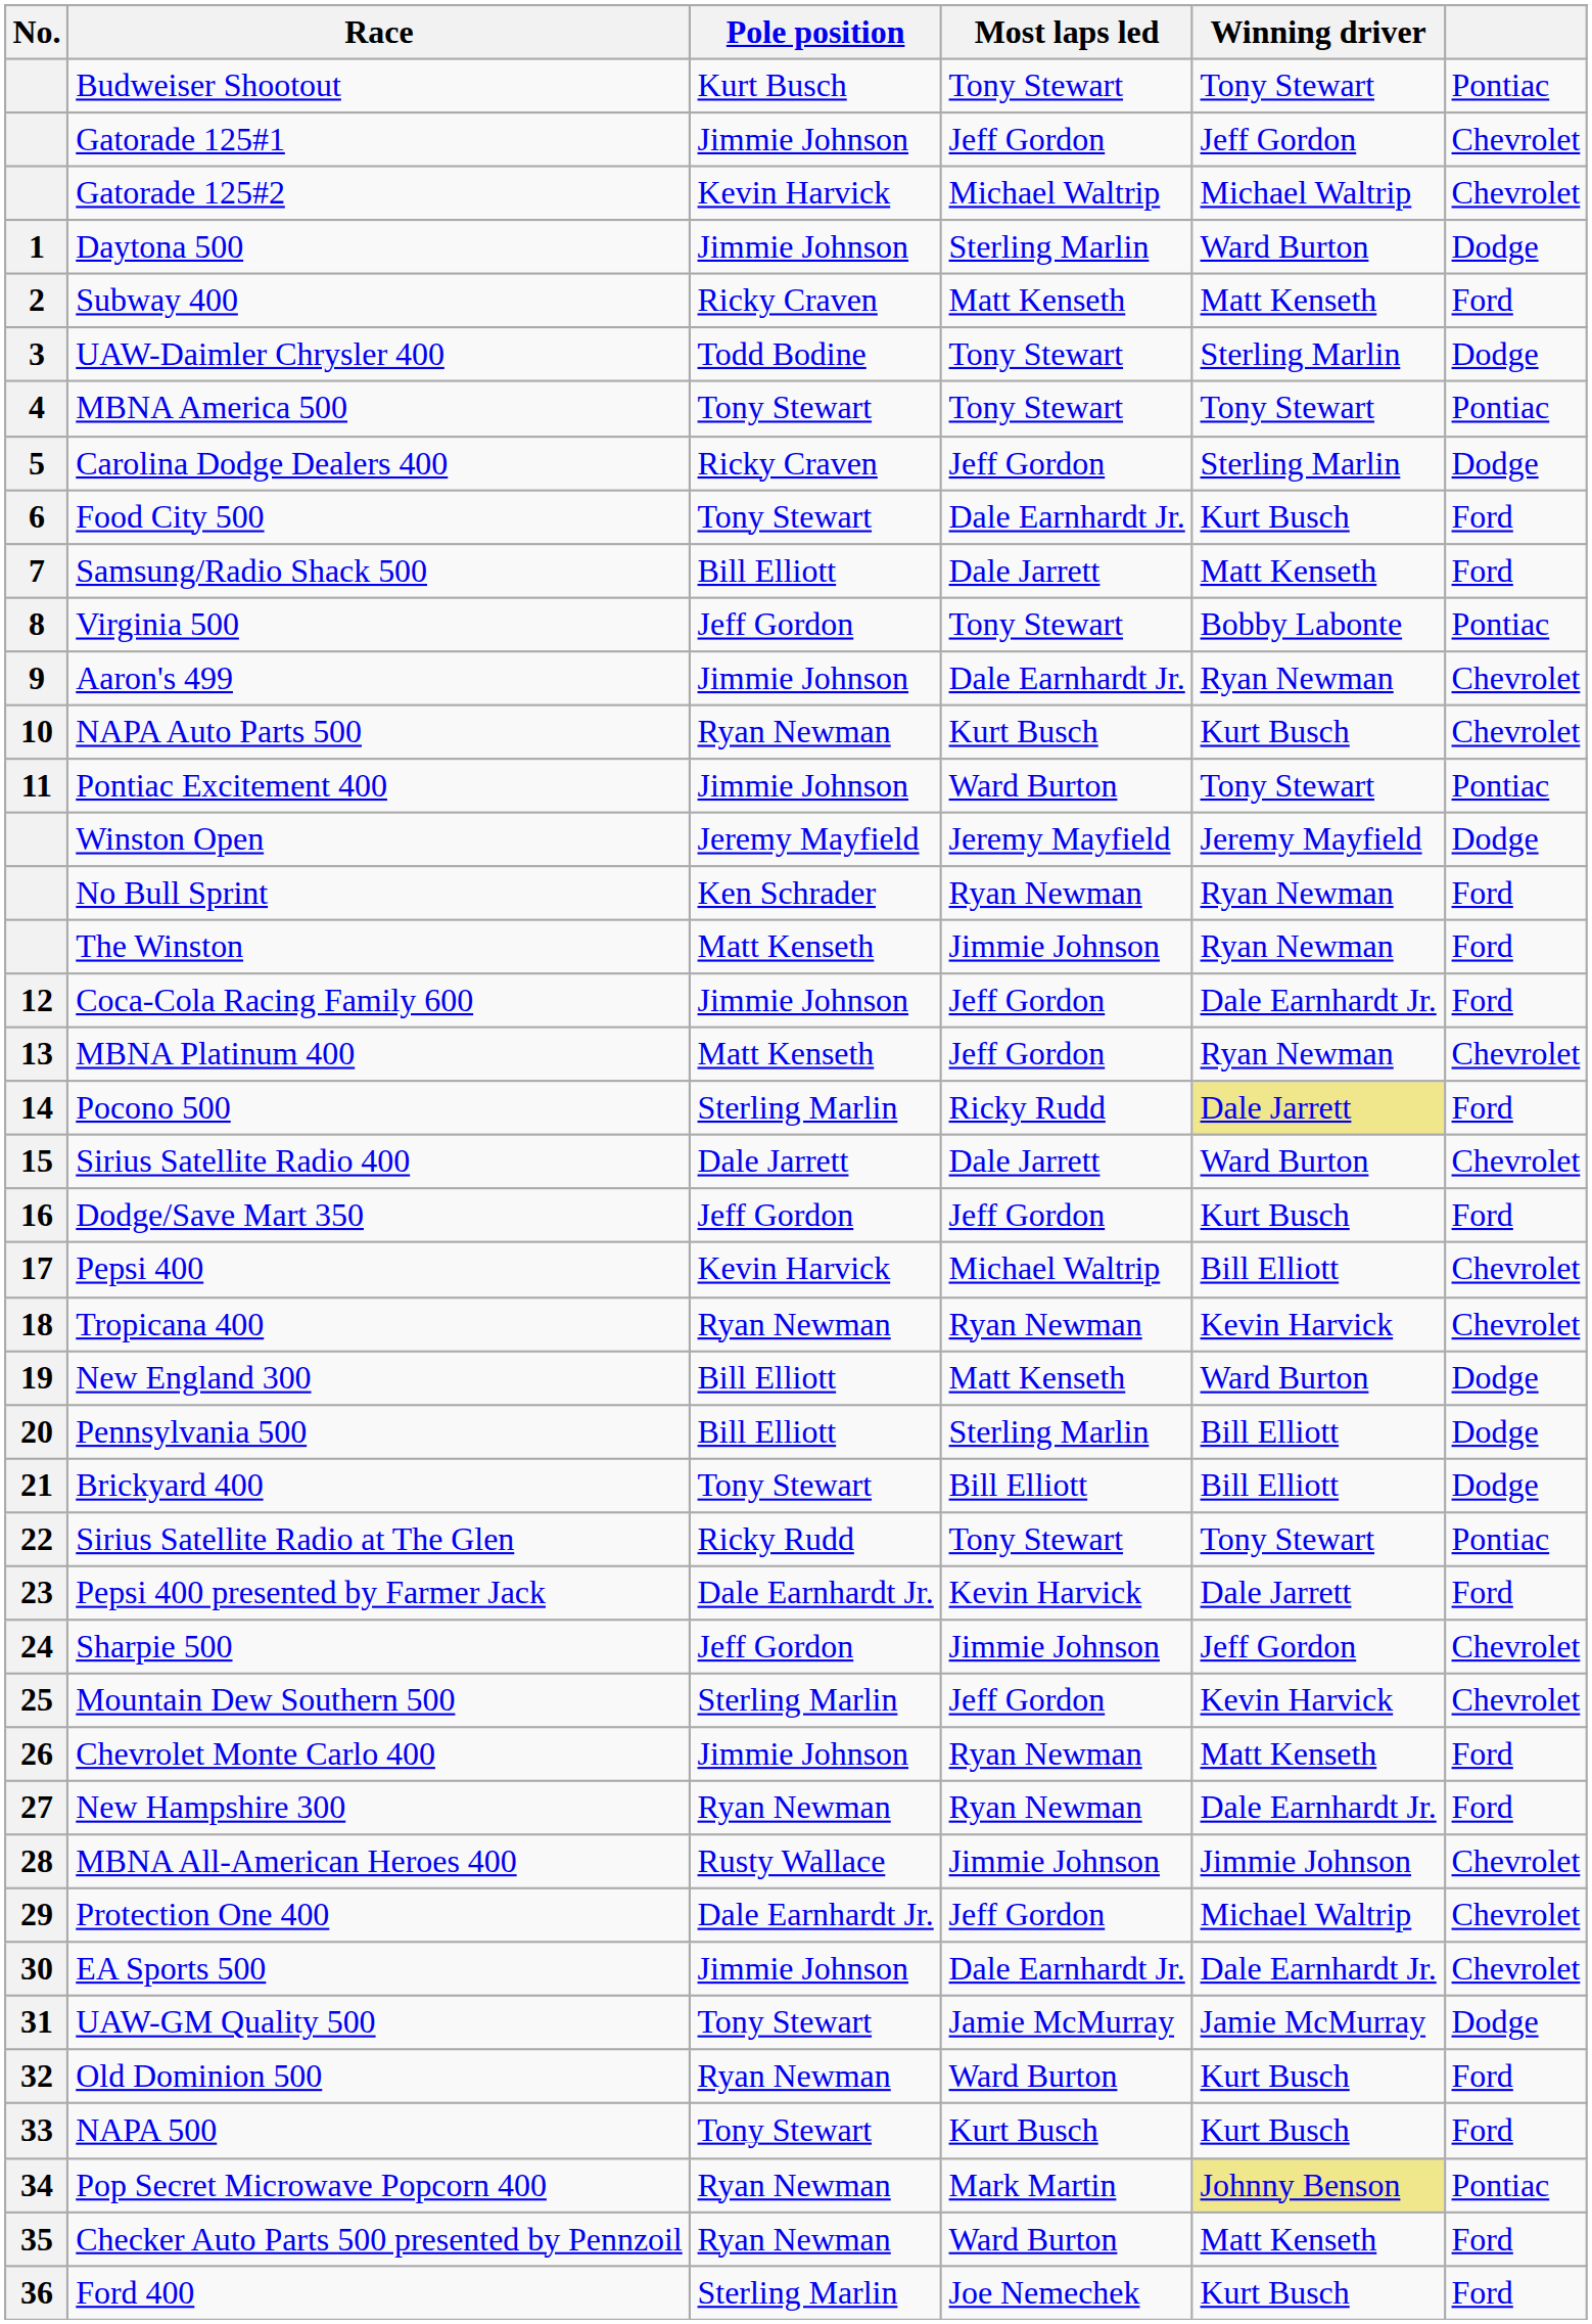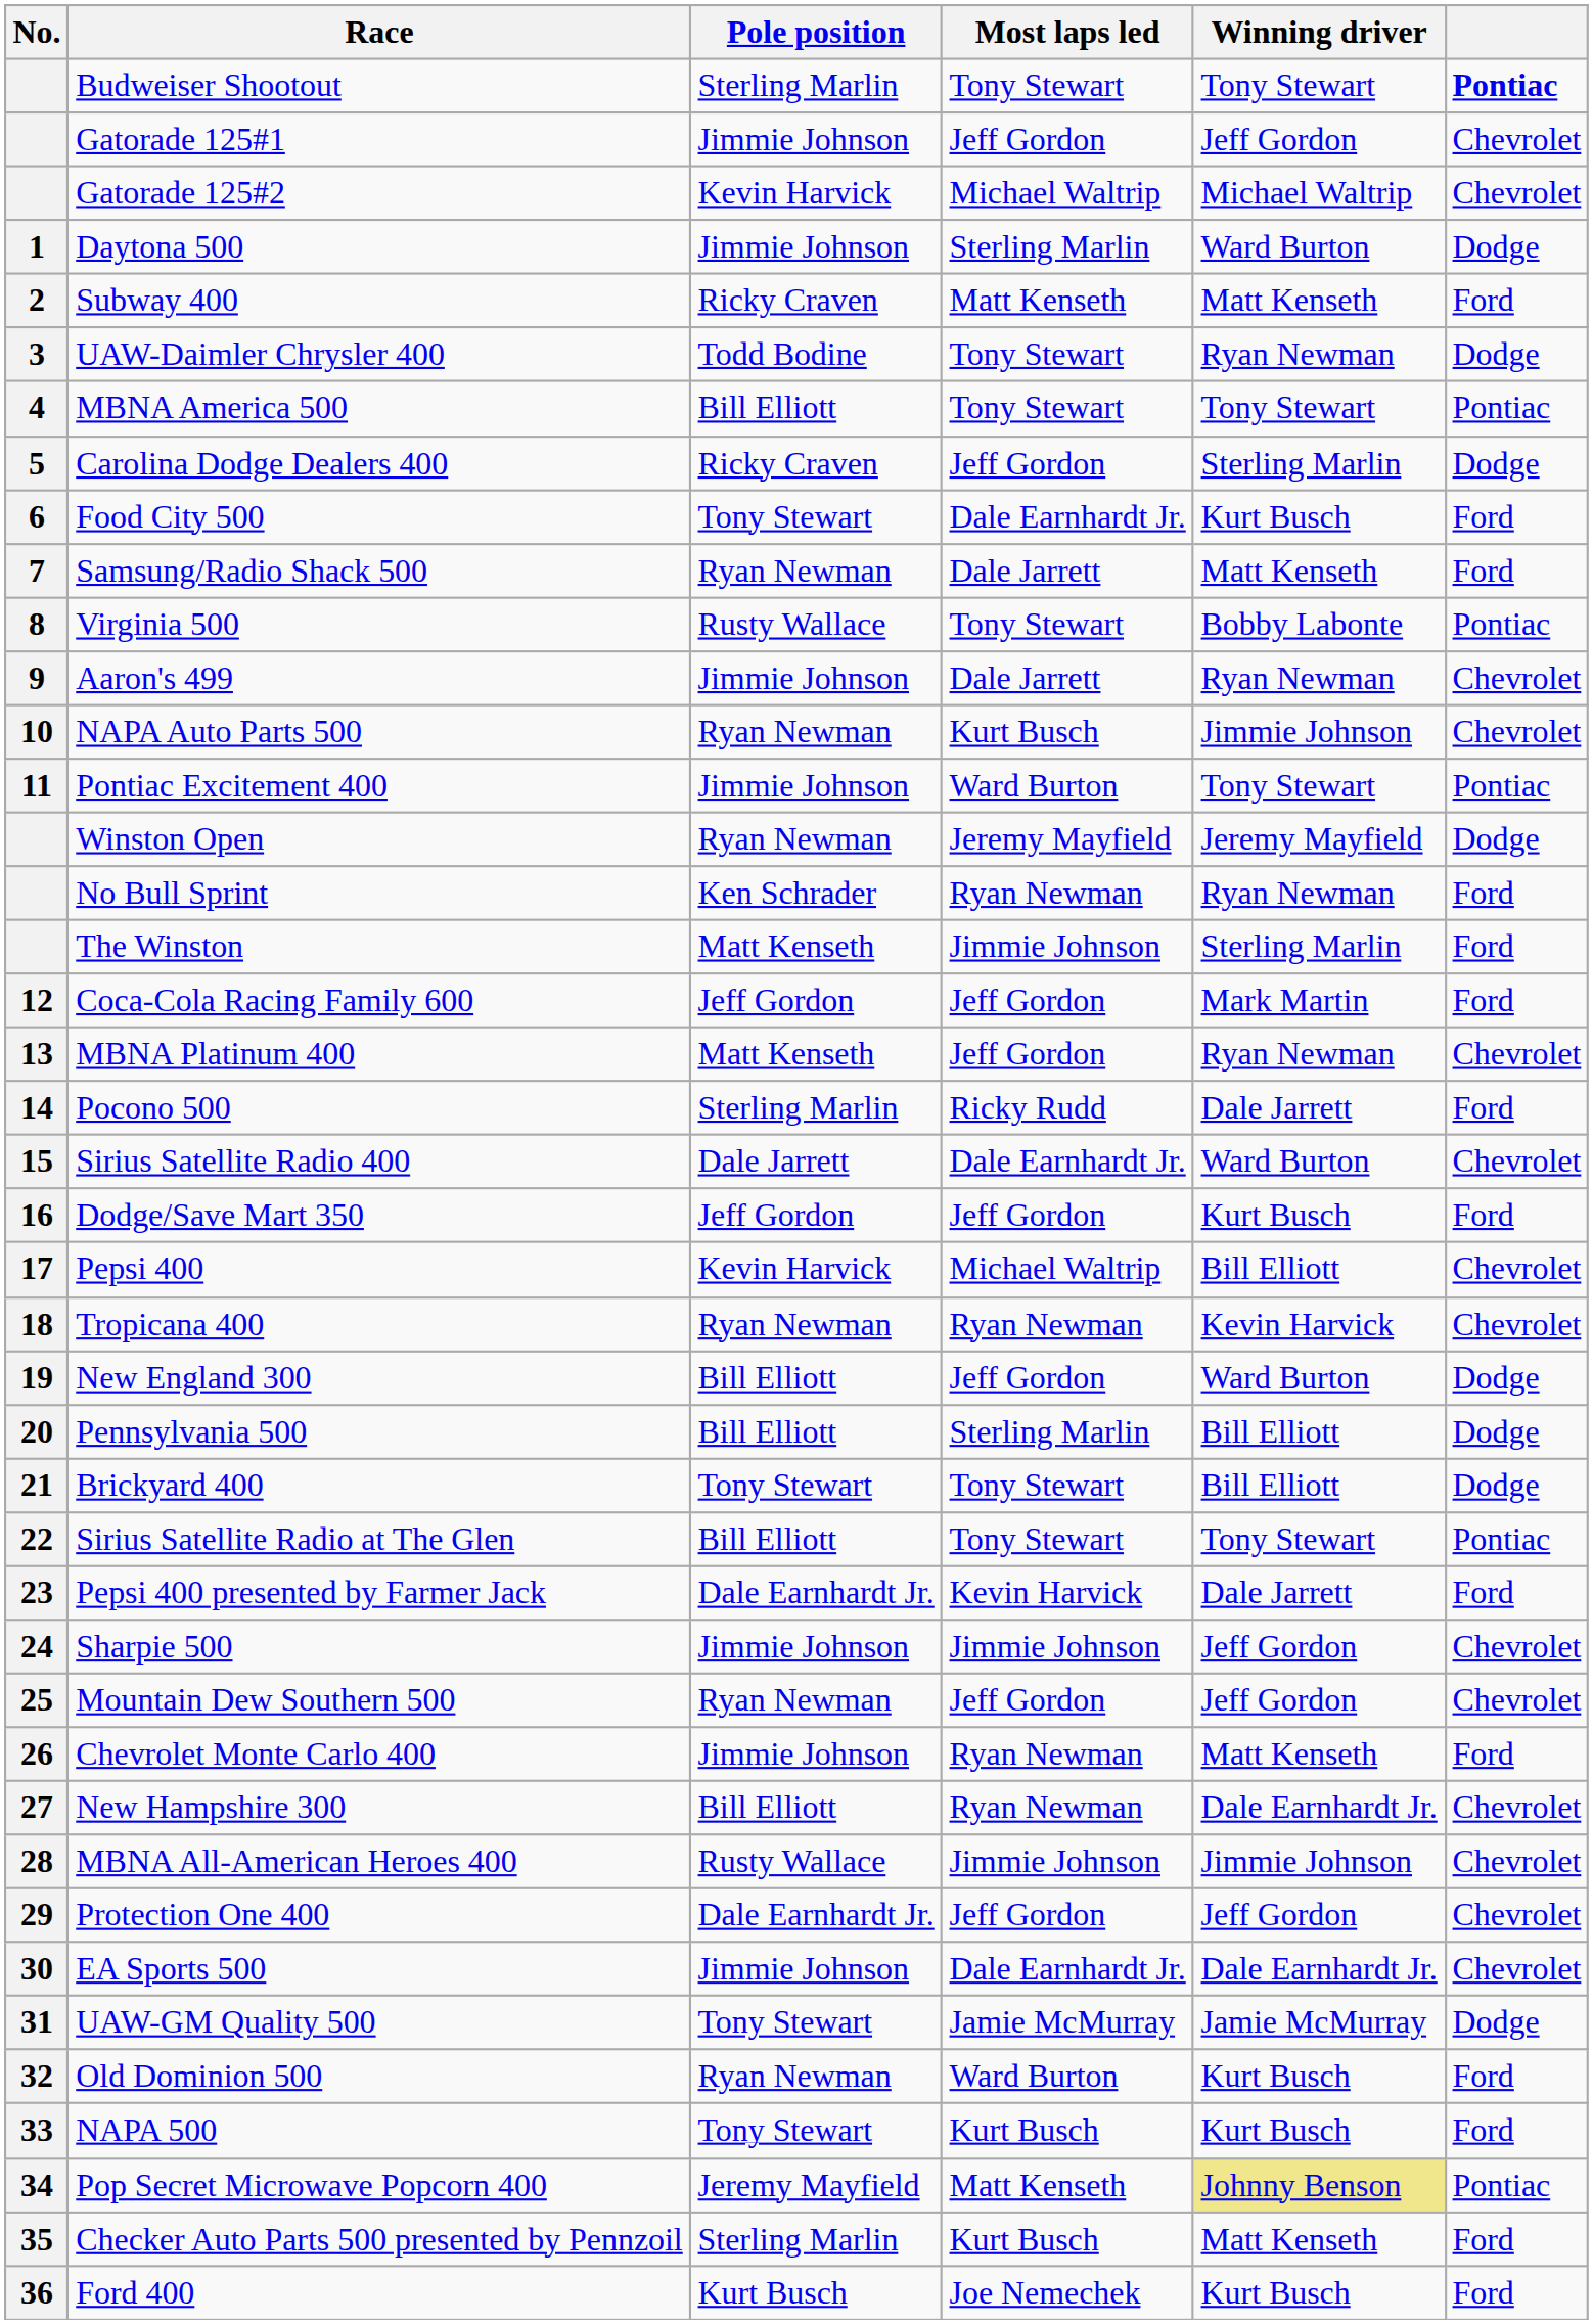Budweiser Shootout | Pole position: Kurt Busch -> Sterling Marlin
Budweiser Shootout | column 6: normal -> bold
UAW-Daimler Chrysler 400 | Winning driver: Sterling Marlin -> Ryan Newman
MBNA America 500 | Pole position: Tony Stewart -> Bill Elliott
Samsung/Radio Shack 500 | Pole position: Bill Elliott -> Ryan Newman
Virginia 500 | Pole position: Jeff Gordon -> Rusty Wallace
Aaron's 499 | Most laps led: Dale Earnhardt Jr. -> Dale Jarrett
NAPA Auto Parts 500 | Winning driver: Kurt Busch -> Jimmie Johnson
Winston Open | Pole position: Jeremy Mayfield -> Ryan Newman
The Winston | Winning driver: Ryan Newman -> Sterling Marlin
Coca-Cola Racing Family 600 | Pole position: Jimmie Johnson -> Jeff Gordon
Coca-Cola Racing Family 600 | Winning driver: Dale Earnhardt Jr. -> Mark Martin
Pocono 500 | Winning driver: khaki background -> no background
Sirius Satellite Radio 400 | Most laps led: Dale Jarrett -> Dale Earnhardt Jr.
New England 300 | Most laps led: Matt Kenseth -> Jeff Gordon
Brickyard 400 | Most laps led: Bill Elliott -> Tony Stewart
Sirius Satellite Radio at The Glen | Pole position: Ricky Rudd -> Bill Elliott
Sharpie 500 | Pole position: Jeff Gordon -> Jimmie Johnson
Mountain Dew Southern 500 | Pole position: Sterling Marlin -> Ryan Newman
Mountain Dew Southern 500 | Winning driver: Kevin Harvick -> Jeff Gordon
New Hampshire 300 | Pole position: Ryan Newman -> Bill Elliott
New Hampshire 300 | column 6: Ford -> Chevrolet
Protection One 400 | Winning driver: Michael Waltrip -> Jeff Gordon
Pop Secret Microwave Popcorn 400 | Pole position: Ryan Newman -> Jeremy Mayfield
Pop Secret Microwave Popcorn 400 | Most laps led: Mark Martin -> Matt Kenseth
Checker Auto Parts 500 presented by Pennzoil | Pole position: Ryan Newman -> Sterling Marlin
Checker Auto Parts 500 presented by Pennzoil | Most laps led: Ward Burton -> Kurt Busch
Ford 400 | Pole position: Sterling Marlin -> Kurt Busch
